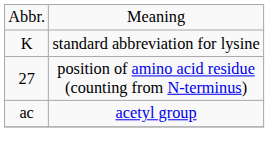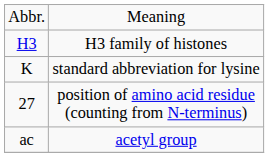+ row: H3 | H3 family of histones
